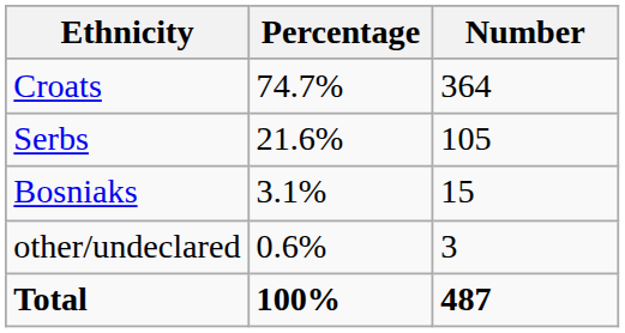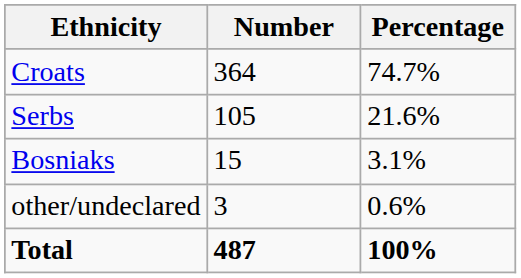columns swapped: Number <-> Percentage
